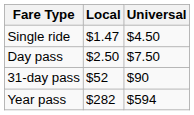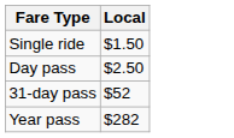- column: Universal | $4.50 | $7.50 | $90 | $594
Single ride | Local: $1.47 -> $1.50
